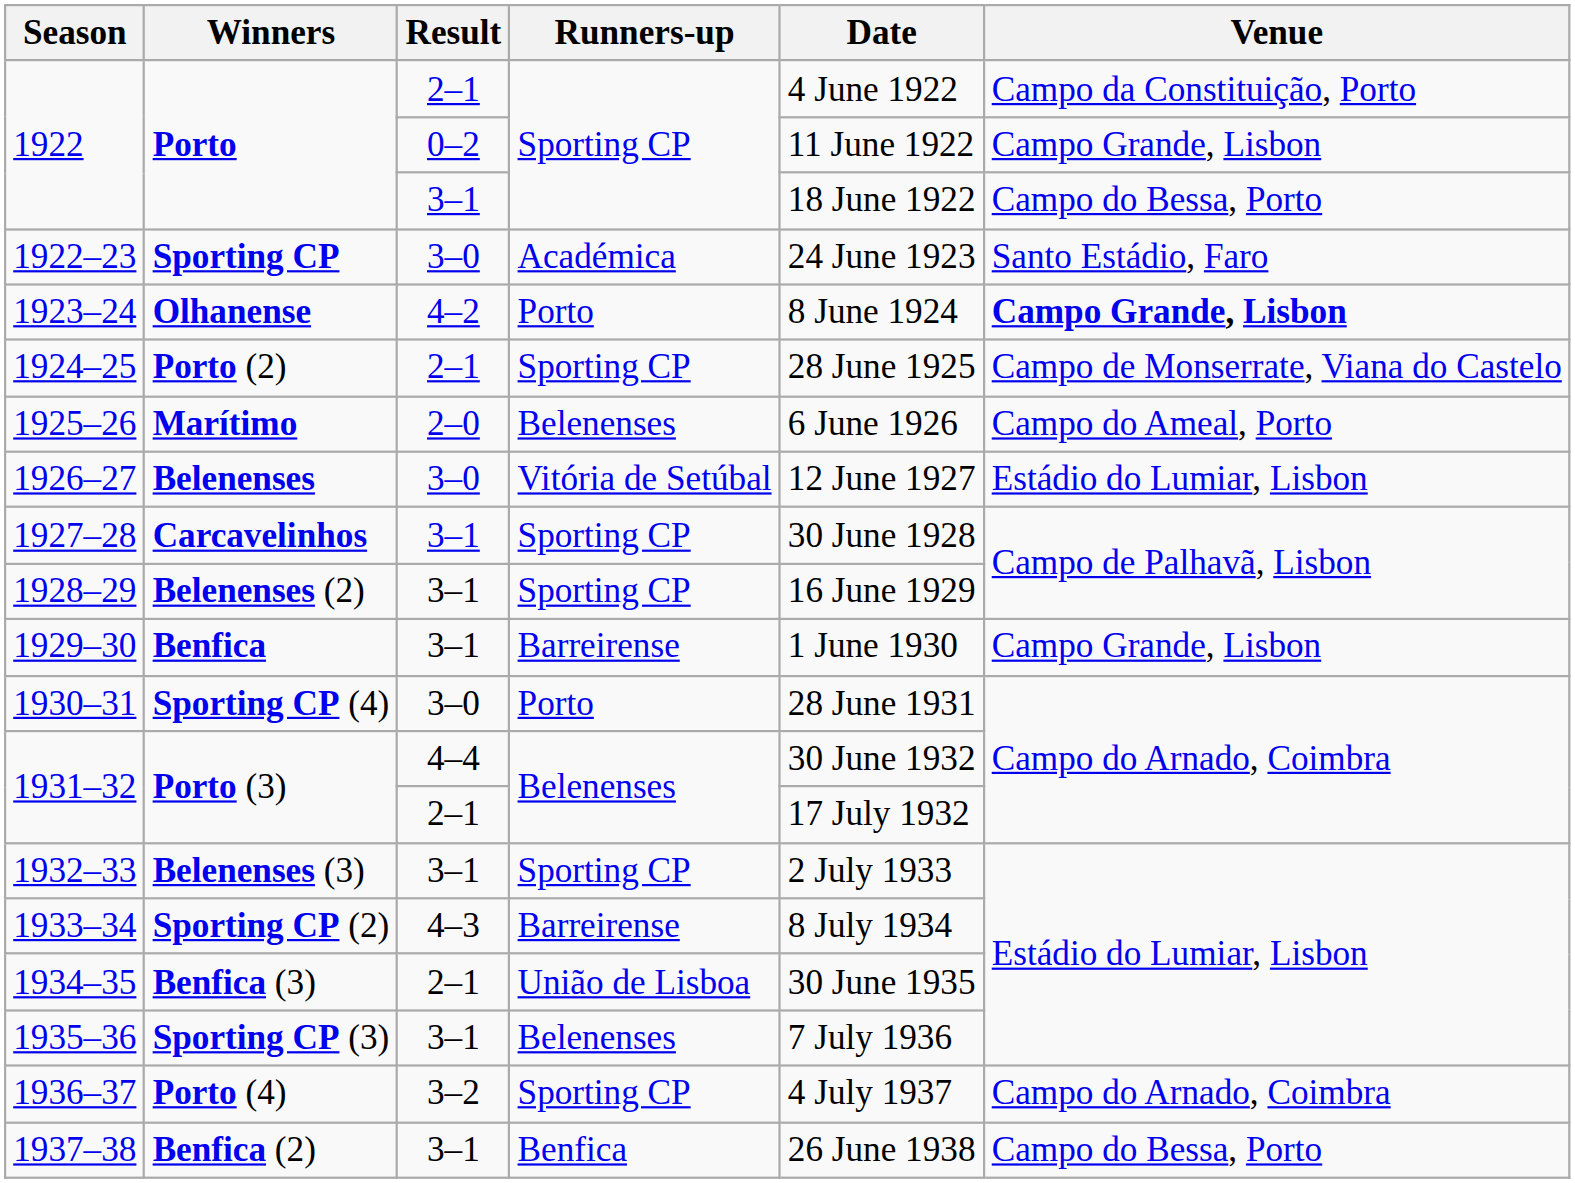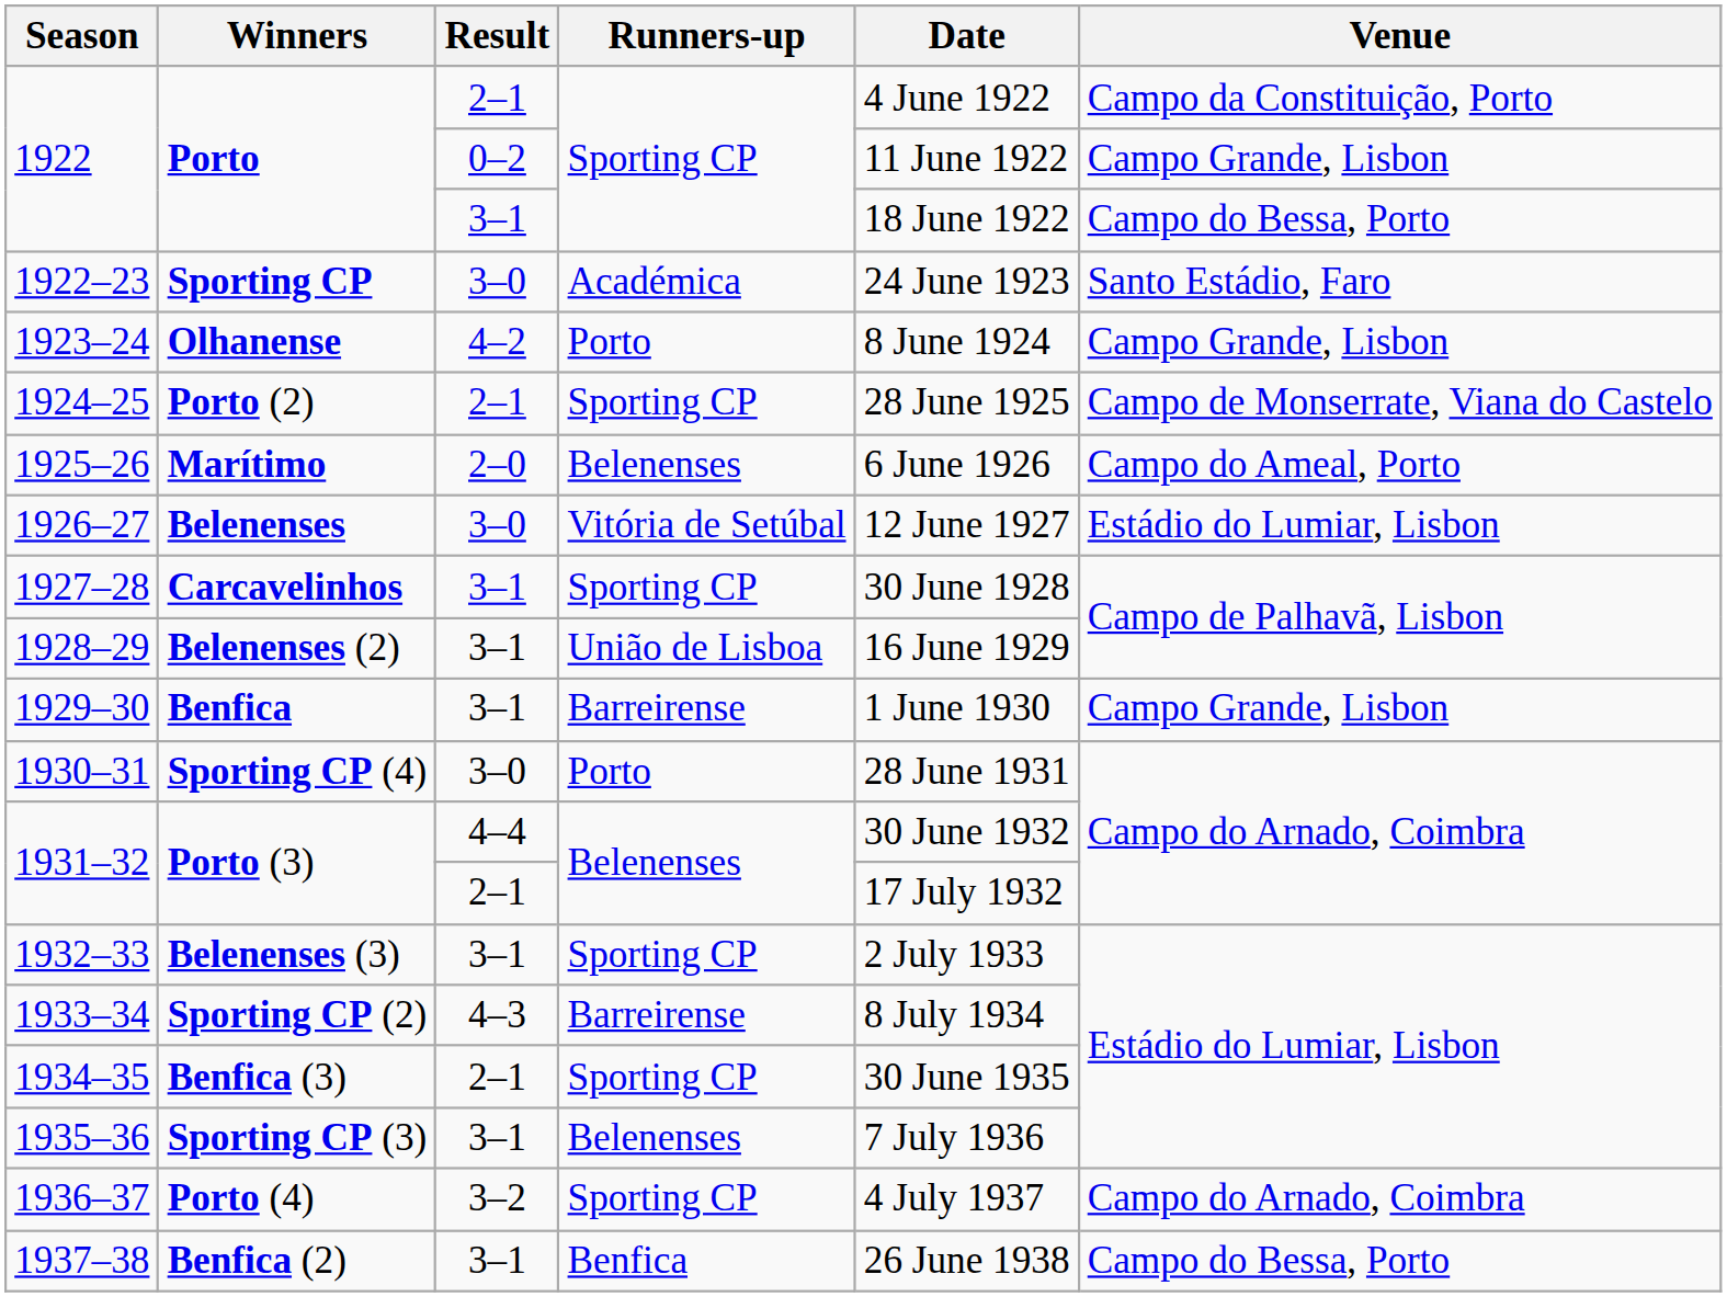1923–24 | Venue: bold -> normal
1928–29 | Runners-up: Sporting CP -> União de Lisboa
1934–35 | Runners-up: União de Lisboa -> Sporting CP
